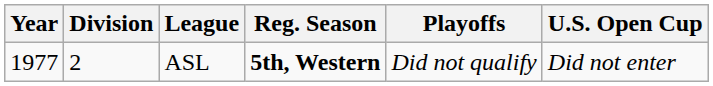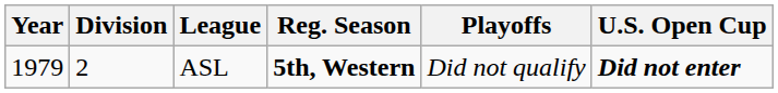ASL | Year: 1977 -> 1979
ASL | U.S. Open Cup: normal -> bold
